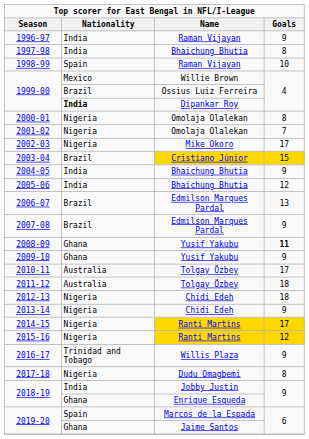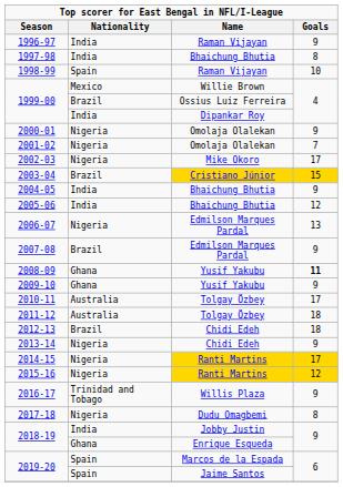1999-00 / Dipankar Roy | Nationality: bold -> normal
2000-01 | Goals: 8 -> 9
2006-07 | Nationality: Brazil -> Nigeria
2012-13 | Nationality: Nigeria -> Brazil
2019-20 / Jaime Santos | Nationality: Ghana -> Spain
